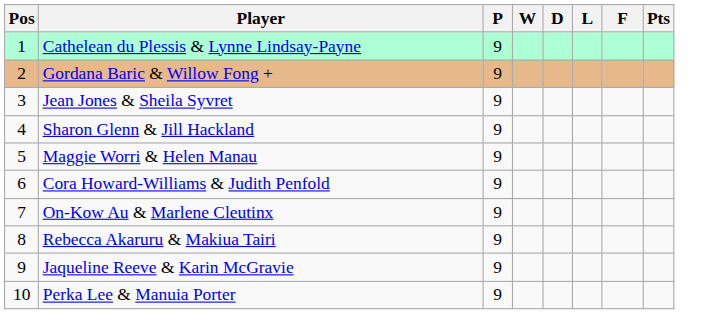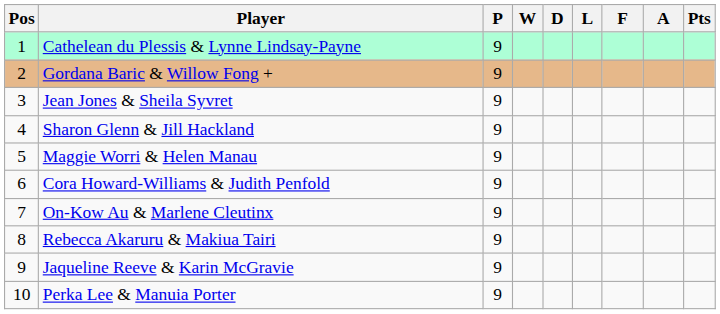+ column: A
